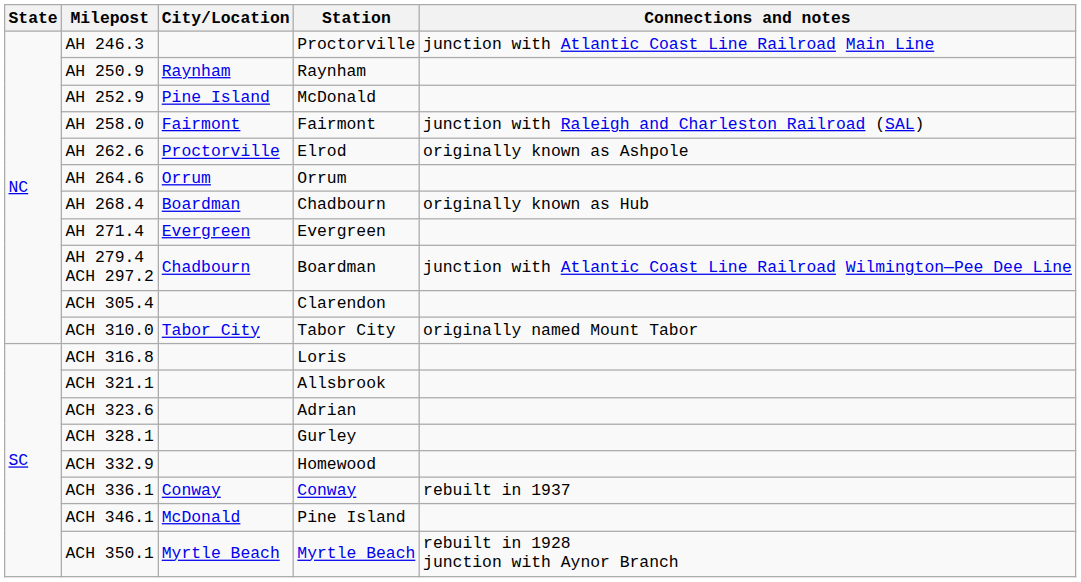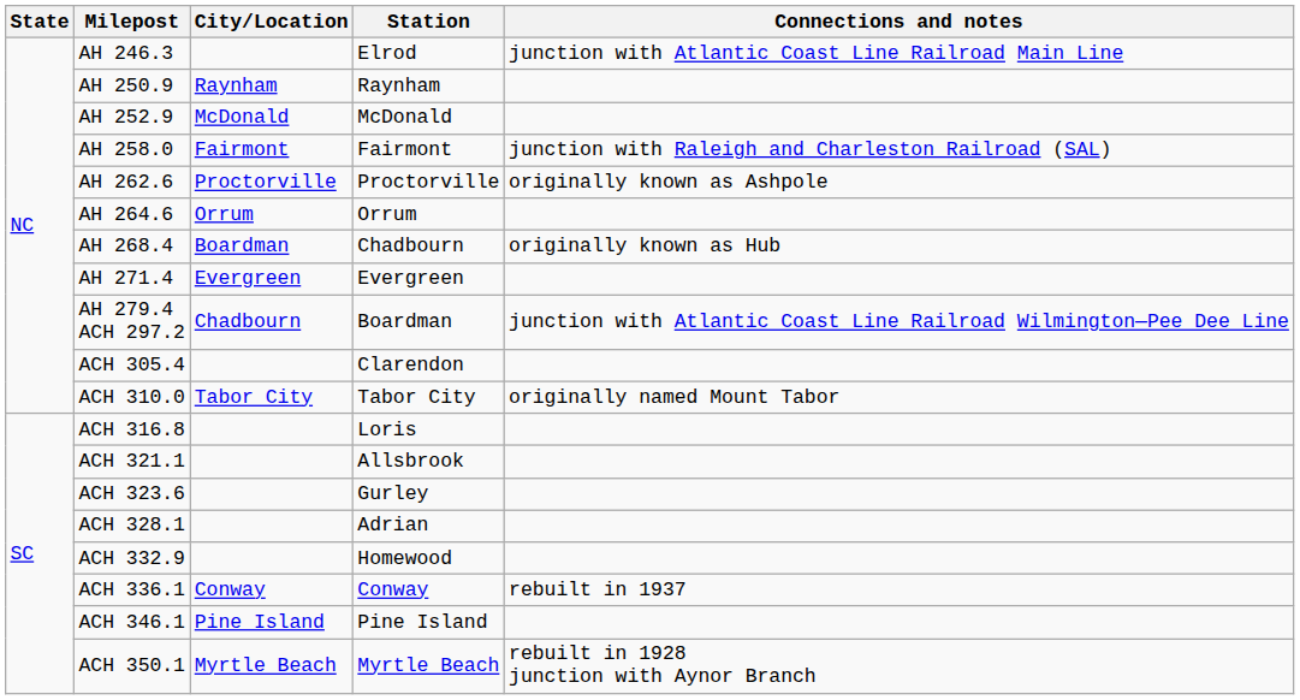AH 246.3 | Station: Proctorville -> Elrod
AH 252.9 | City/Location: Pine Island -> McDonald
AH 262.6 | Station: Elrod -> Proctorville
ACH 323.6 | Station: Adrian -> Gurley
ACH 328.1 | Station: Gurley -> Adrian
ACH 346.1 | City/Location: McDonald -> Pine Island
